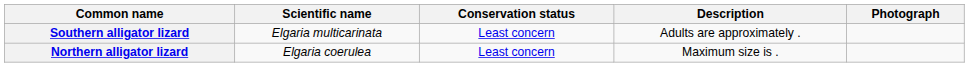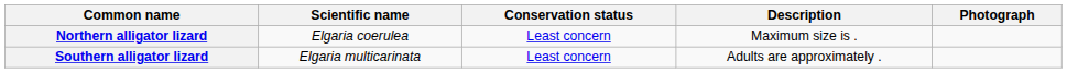rows swapped: Northern alligator lizard <-> Southern alligator lizard
